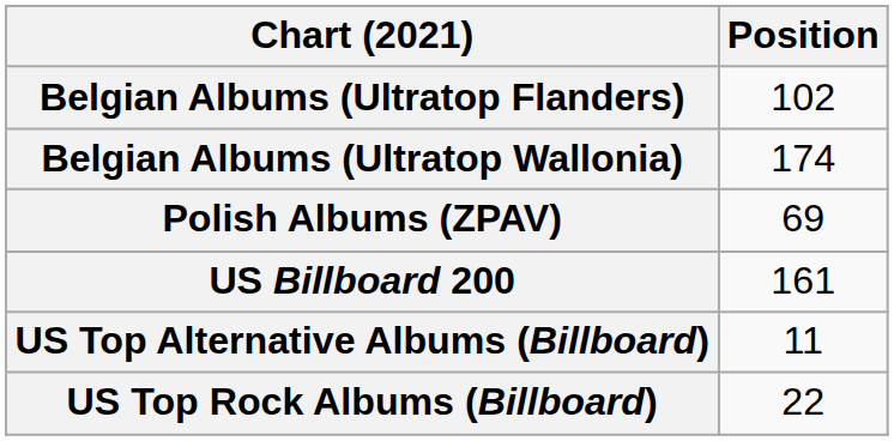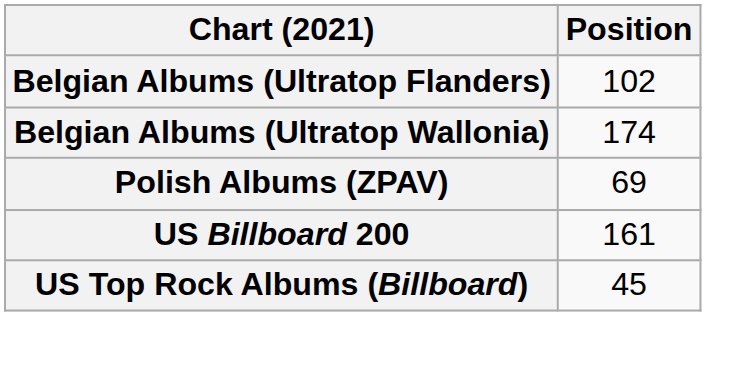- row: US Top Alternative Albums (Billboard) | 11
US Top Rock Albums (Billboard) | Position: 22 -> 45
